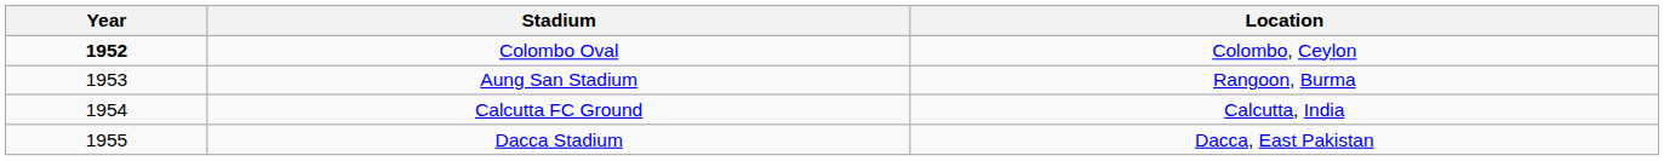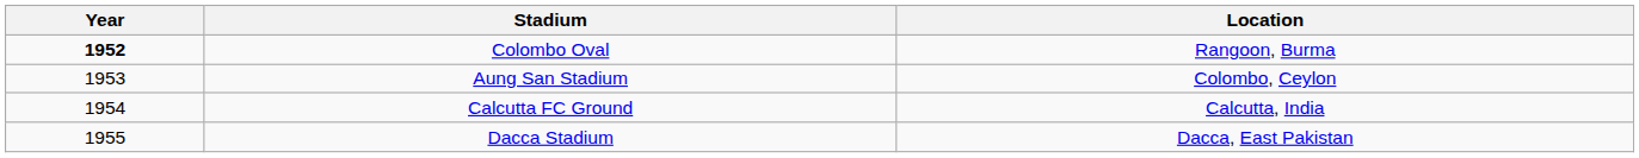Colombo Oval | Location: Colombo, Ceylon -> Rangoon, Burma
Aung San Stadium | Location: Rangoon, Burma -> Colombo, Ceylon
